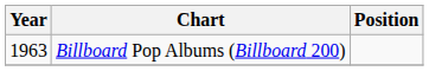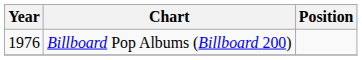Billboard Pop Albums (Billboard 200) | Year: 1963 -> 1976
